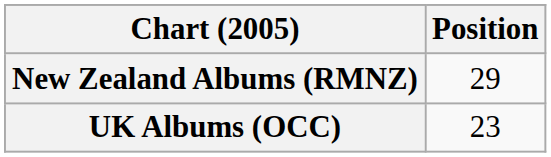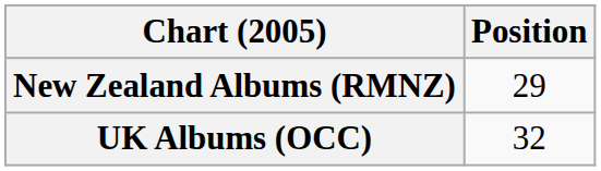UK Albums (OCC) | Position: 23 -> 32
